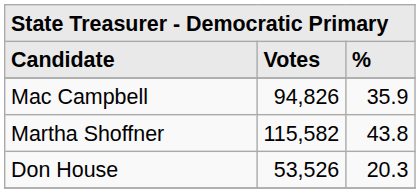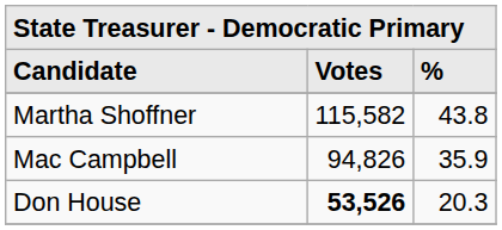rows swapped: Martha Shoffner <-> Mac Campbell
Don House | Votes: normal -> bold
